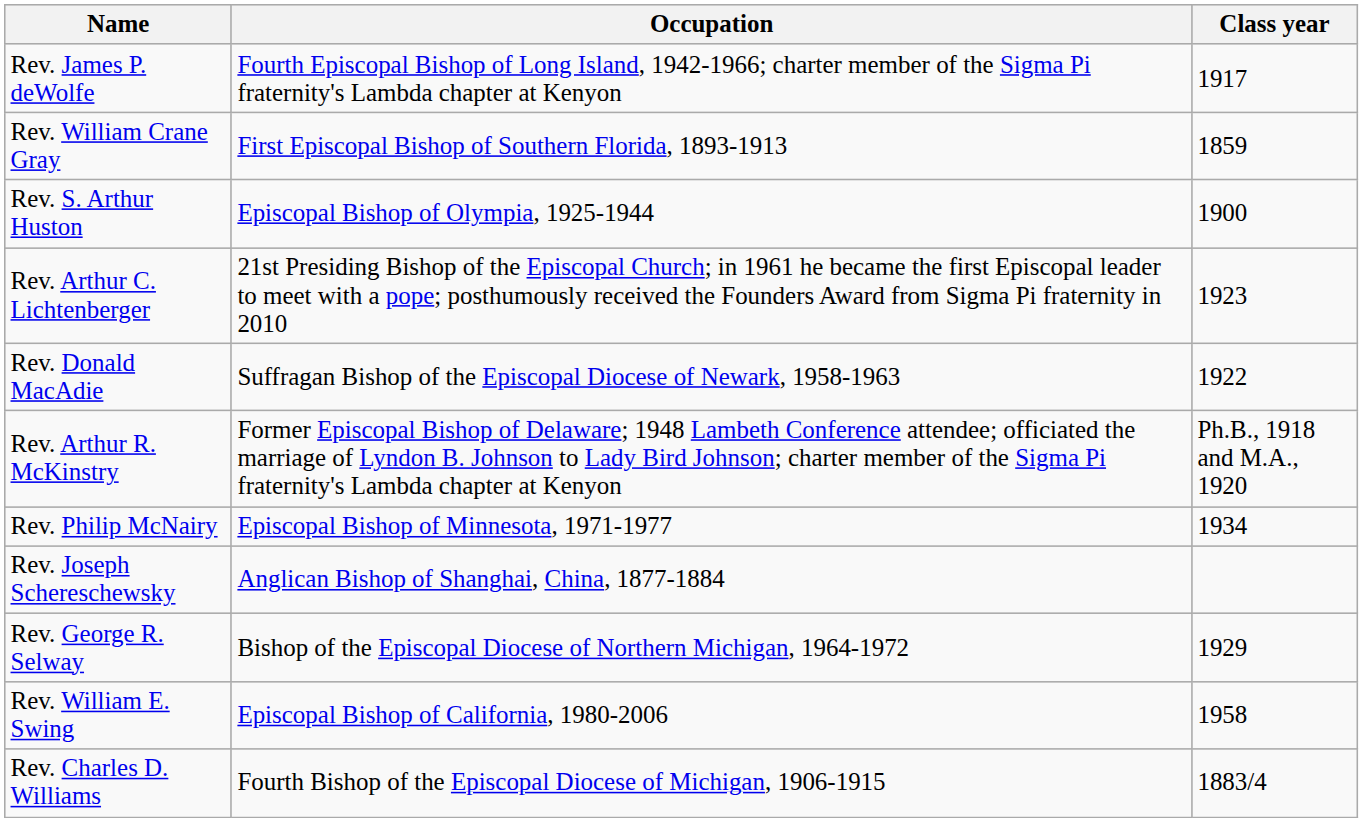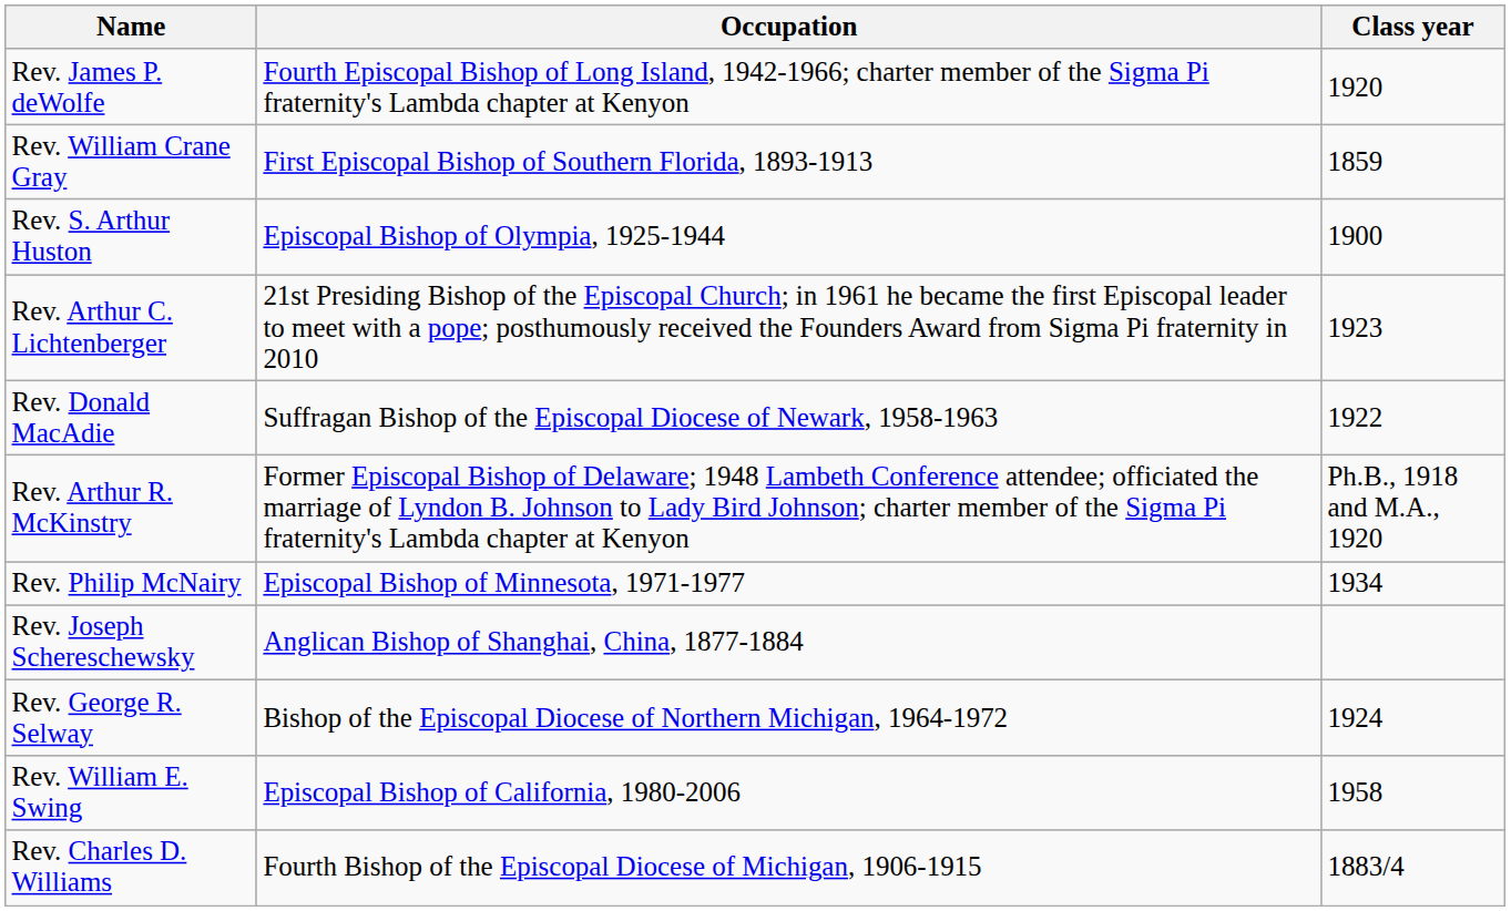Rev. James P. deWolfe | Class year: 1917 -> 1920
Rev. George R. Selway | Class year: 1929 -> 1924
